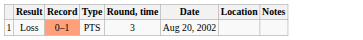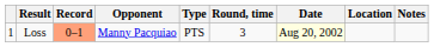+ column: Opponent | Manny Pacquiao
Loss | Date: no background -> lightyellow background
